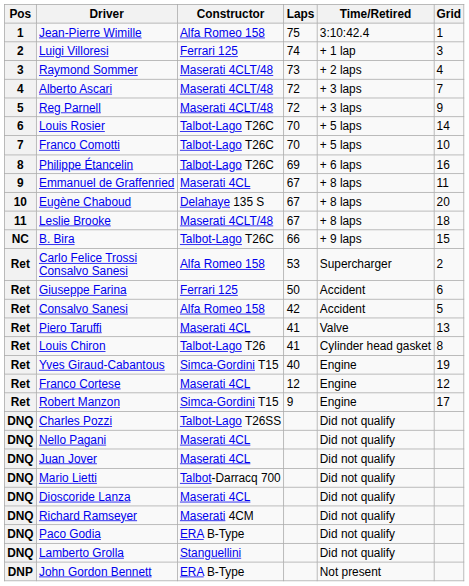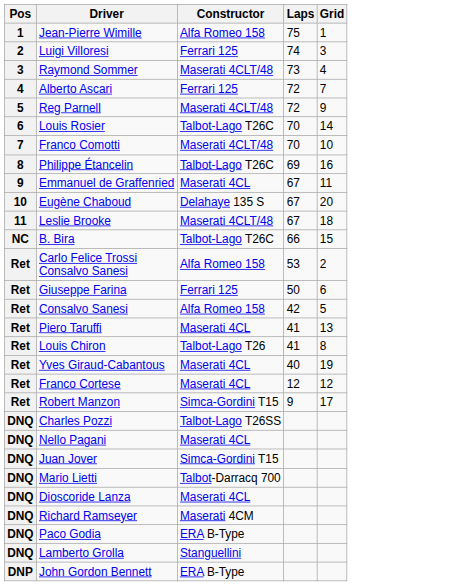- column: Time/Retired | 3:10:42.4 | + 1 lap | + 2 laps | + 3 laps | + 3 laps | + 5 laps | + 5 laps | + 6 laps | + 8 laps | + 8 laps | + 8 laps | + 9 laps | Supercharger | Accident | Accident | Valve | Cylinder head gasket | Engine | Engine | Engine | Did not qualify | Did not qualify | Did not qualify | Did not qualify | Did not qualify | Did not qualify | Did not qualify | Did not qualify | Not present
Alberto Ascari | Constructor: Maserati 4CLT/48 -> Ferrari 125
Franco Comotti | Constructor: Talbot-Lago T26C -> Maserati 4CLT/48
Yves Giraud-Cabantous | Constructor: Simca-Gordini T15 -> Maserati 4CL
Juan Jover | Constructor: Maserati 4CL -> Simca-Gordini T15
